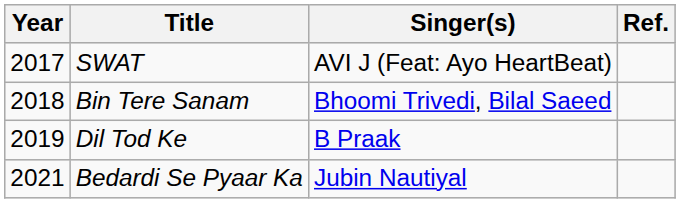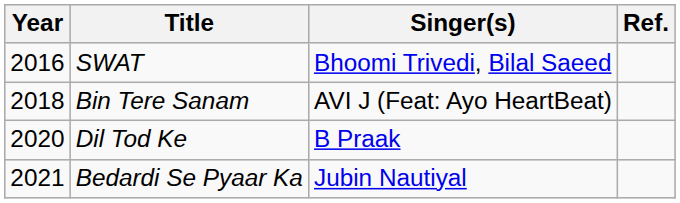SWAT | Year: 2017 -> 2016
SWAT | Singer(s): AVI J (Feat: Ayo HeartBeat) -> Bhoomi Trivedi, Bilal Saeed
Bin Tere Sanam | Singer(s): Bhoomi Trivedi, Bilal Saeed -> AVI J (Feat: Ayo HeartBeat)
Dil Tod Ke | Year: 2019 -> 2020
